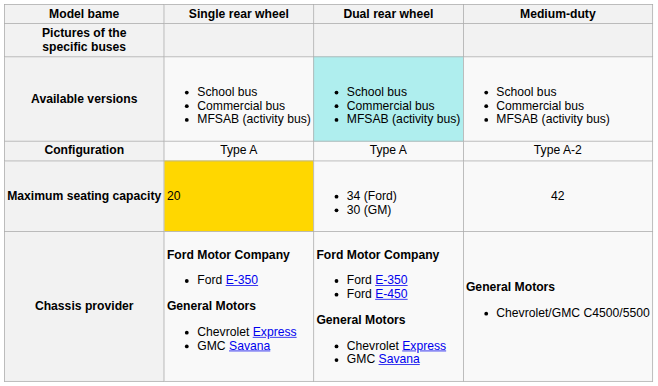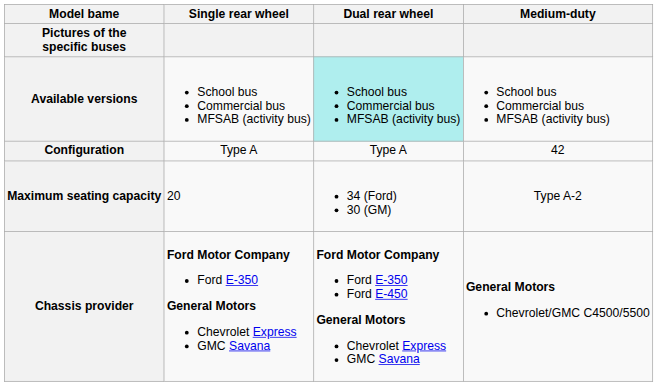Configuration | Medium-duty: Type A-2 -> 42
Maximum seating capacity | Single rear wheel: gold background -> no background
Maximum seating capacity | Medium-duty: 42 -> Type A-2
